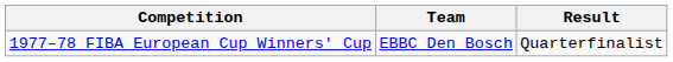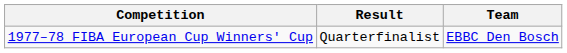columns swapped: Team <-> Result
